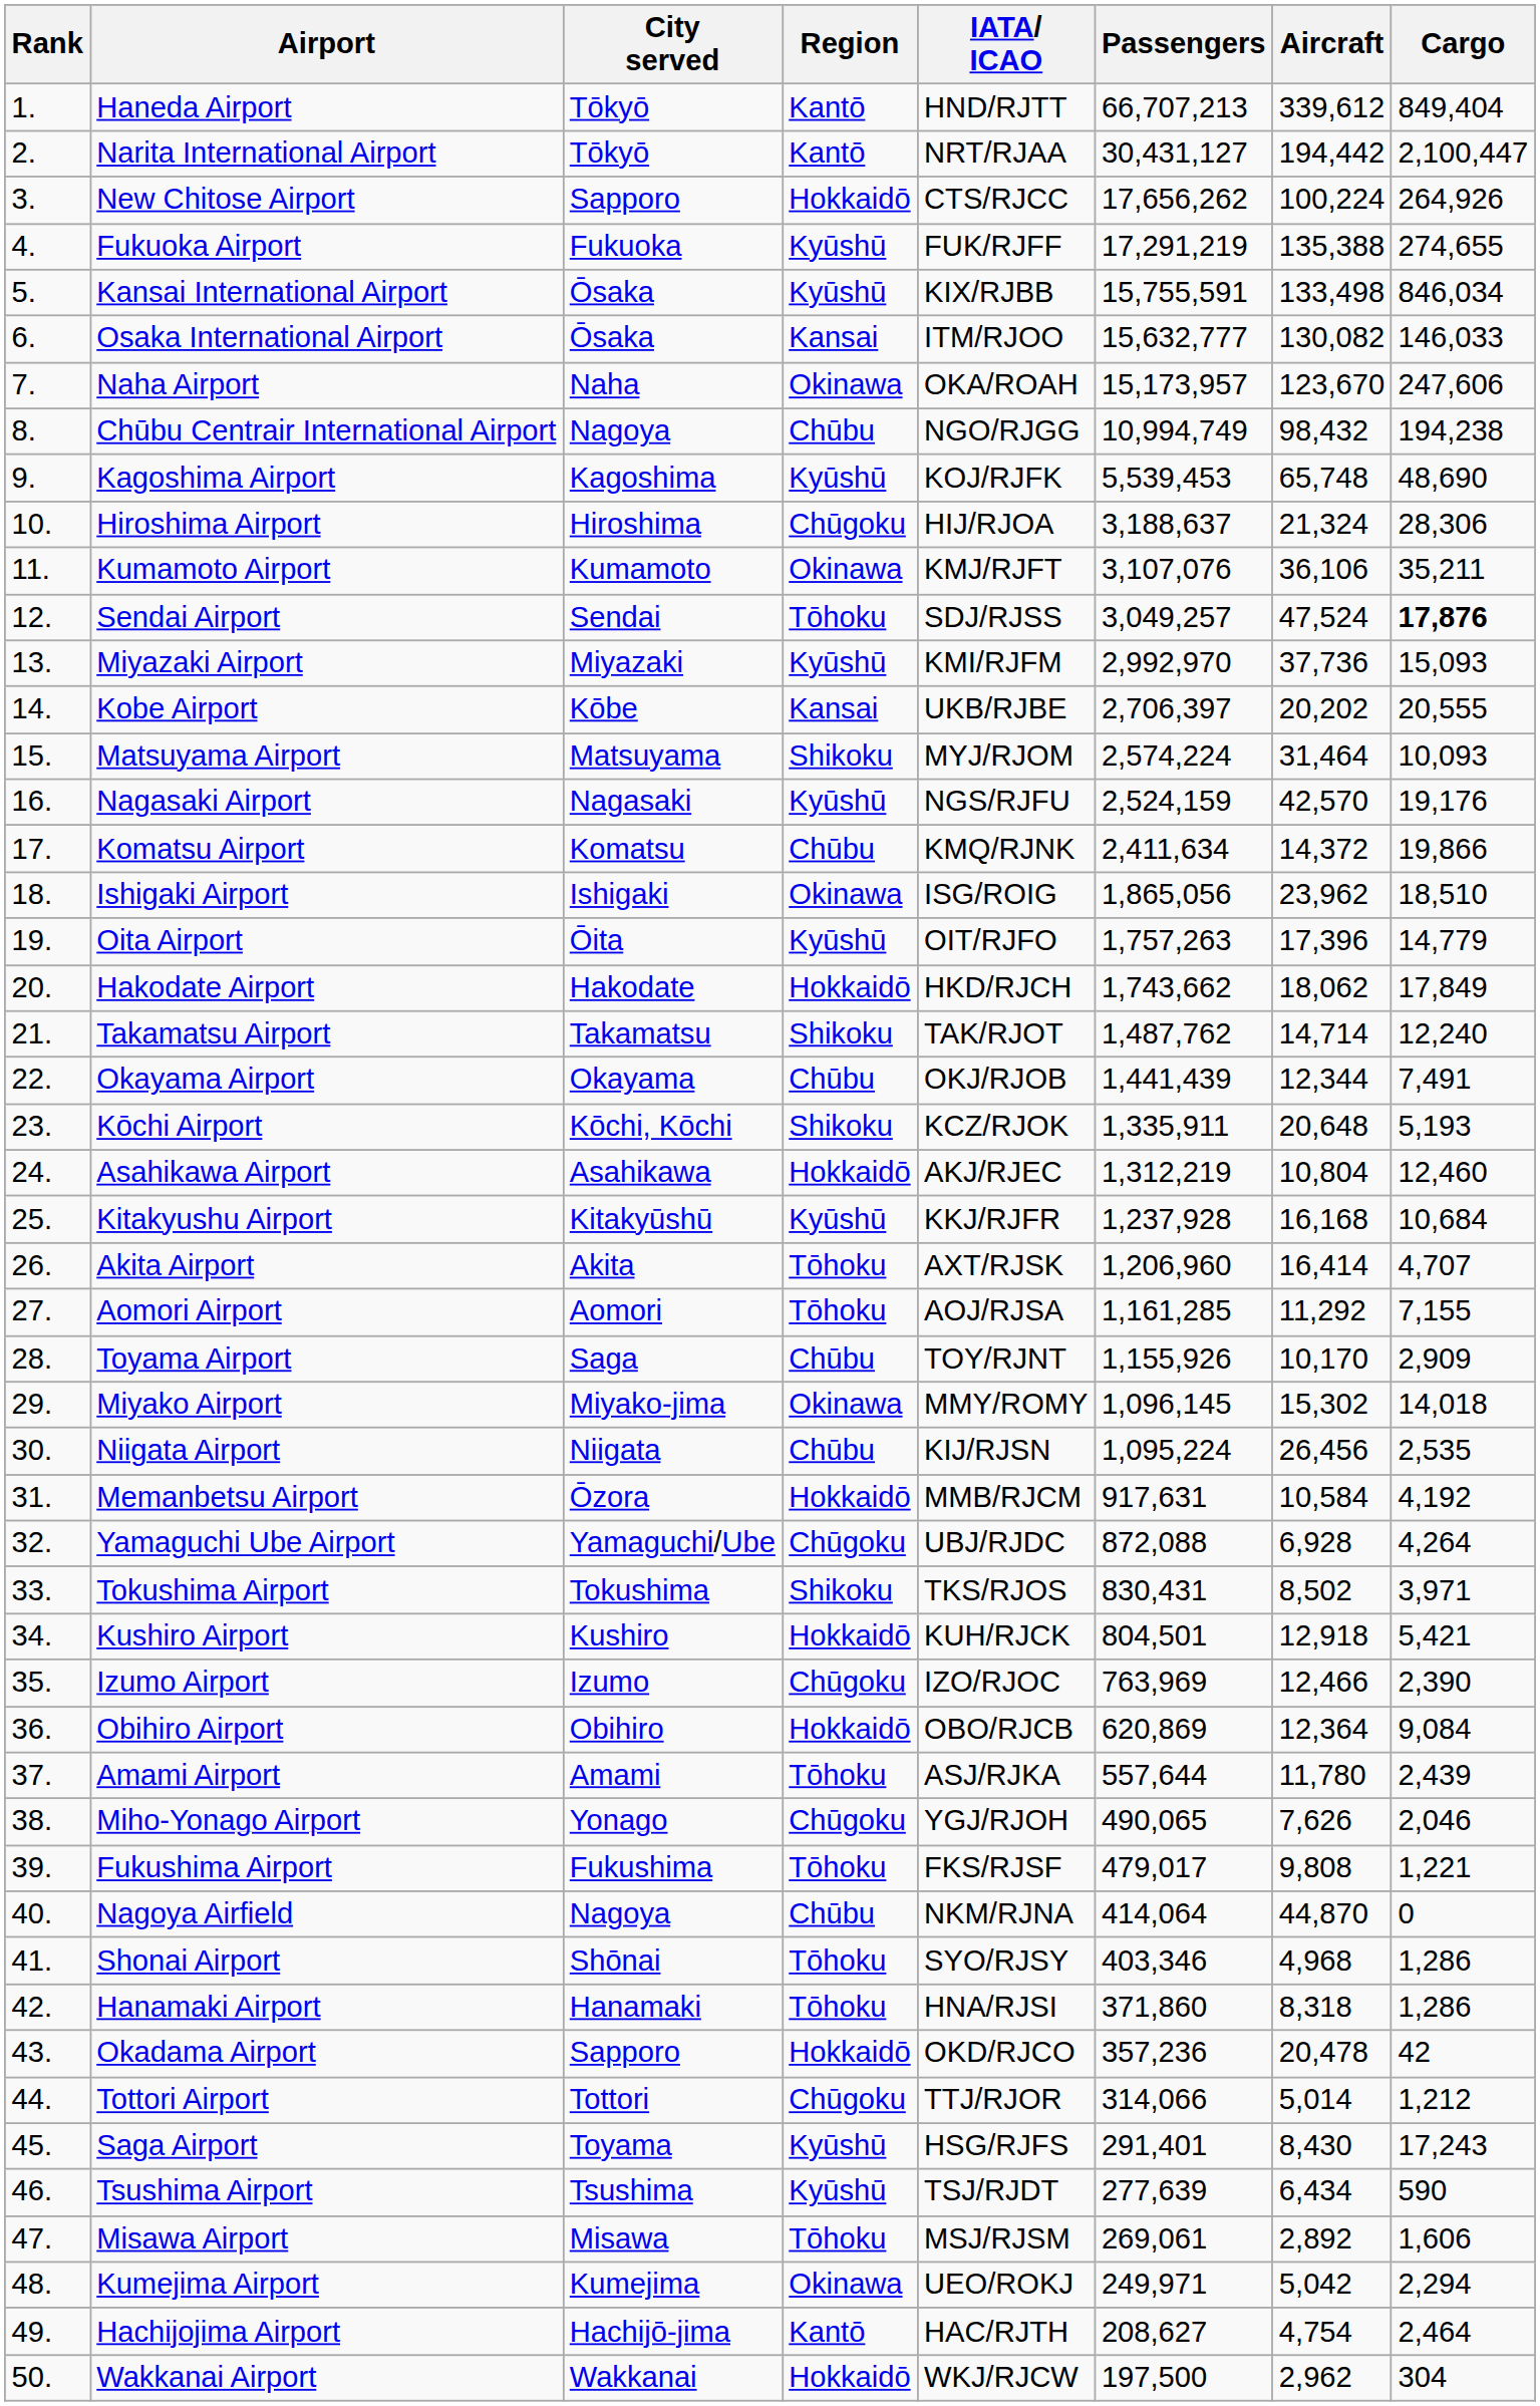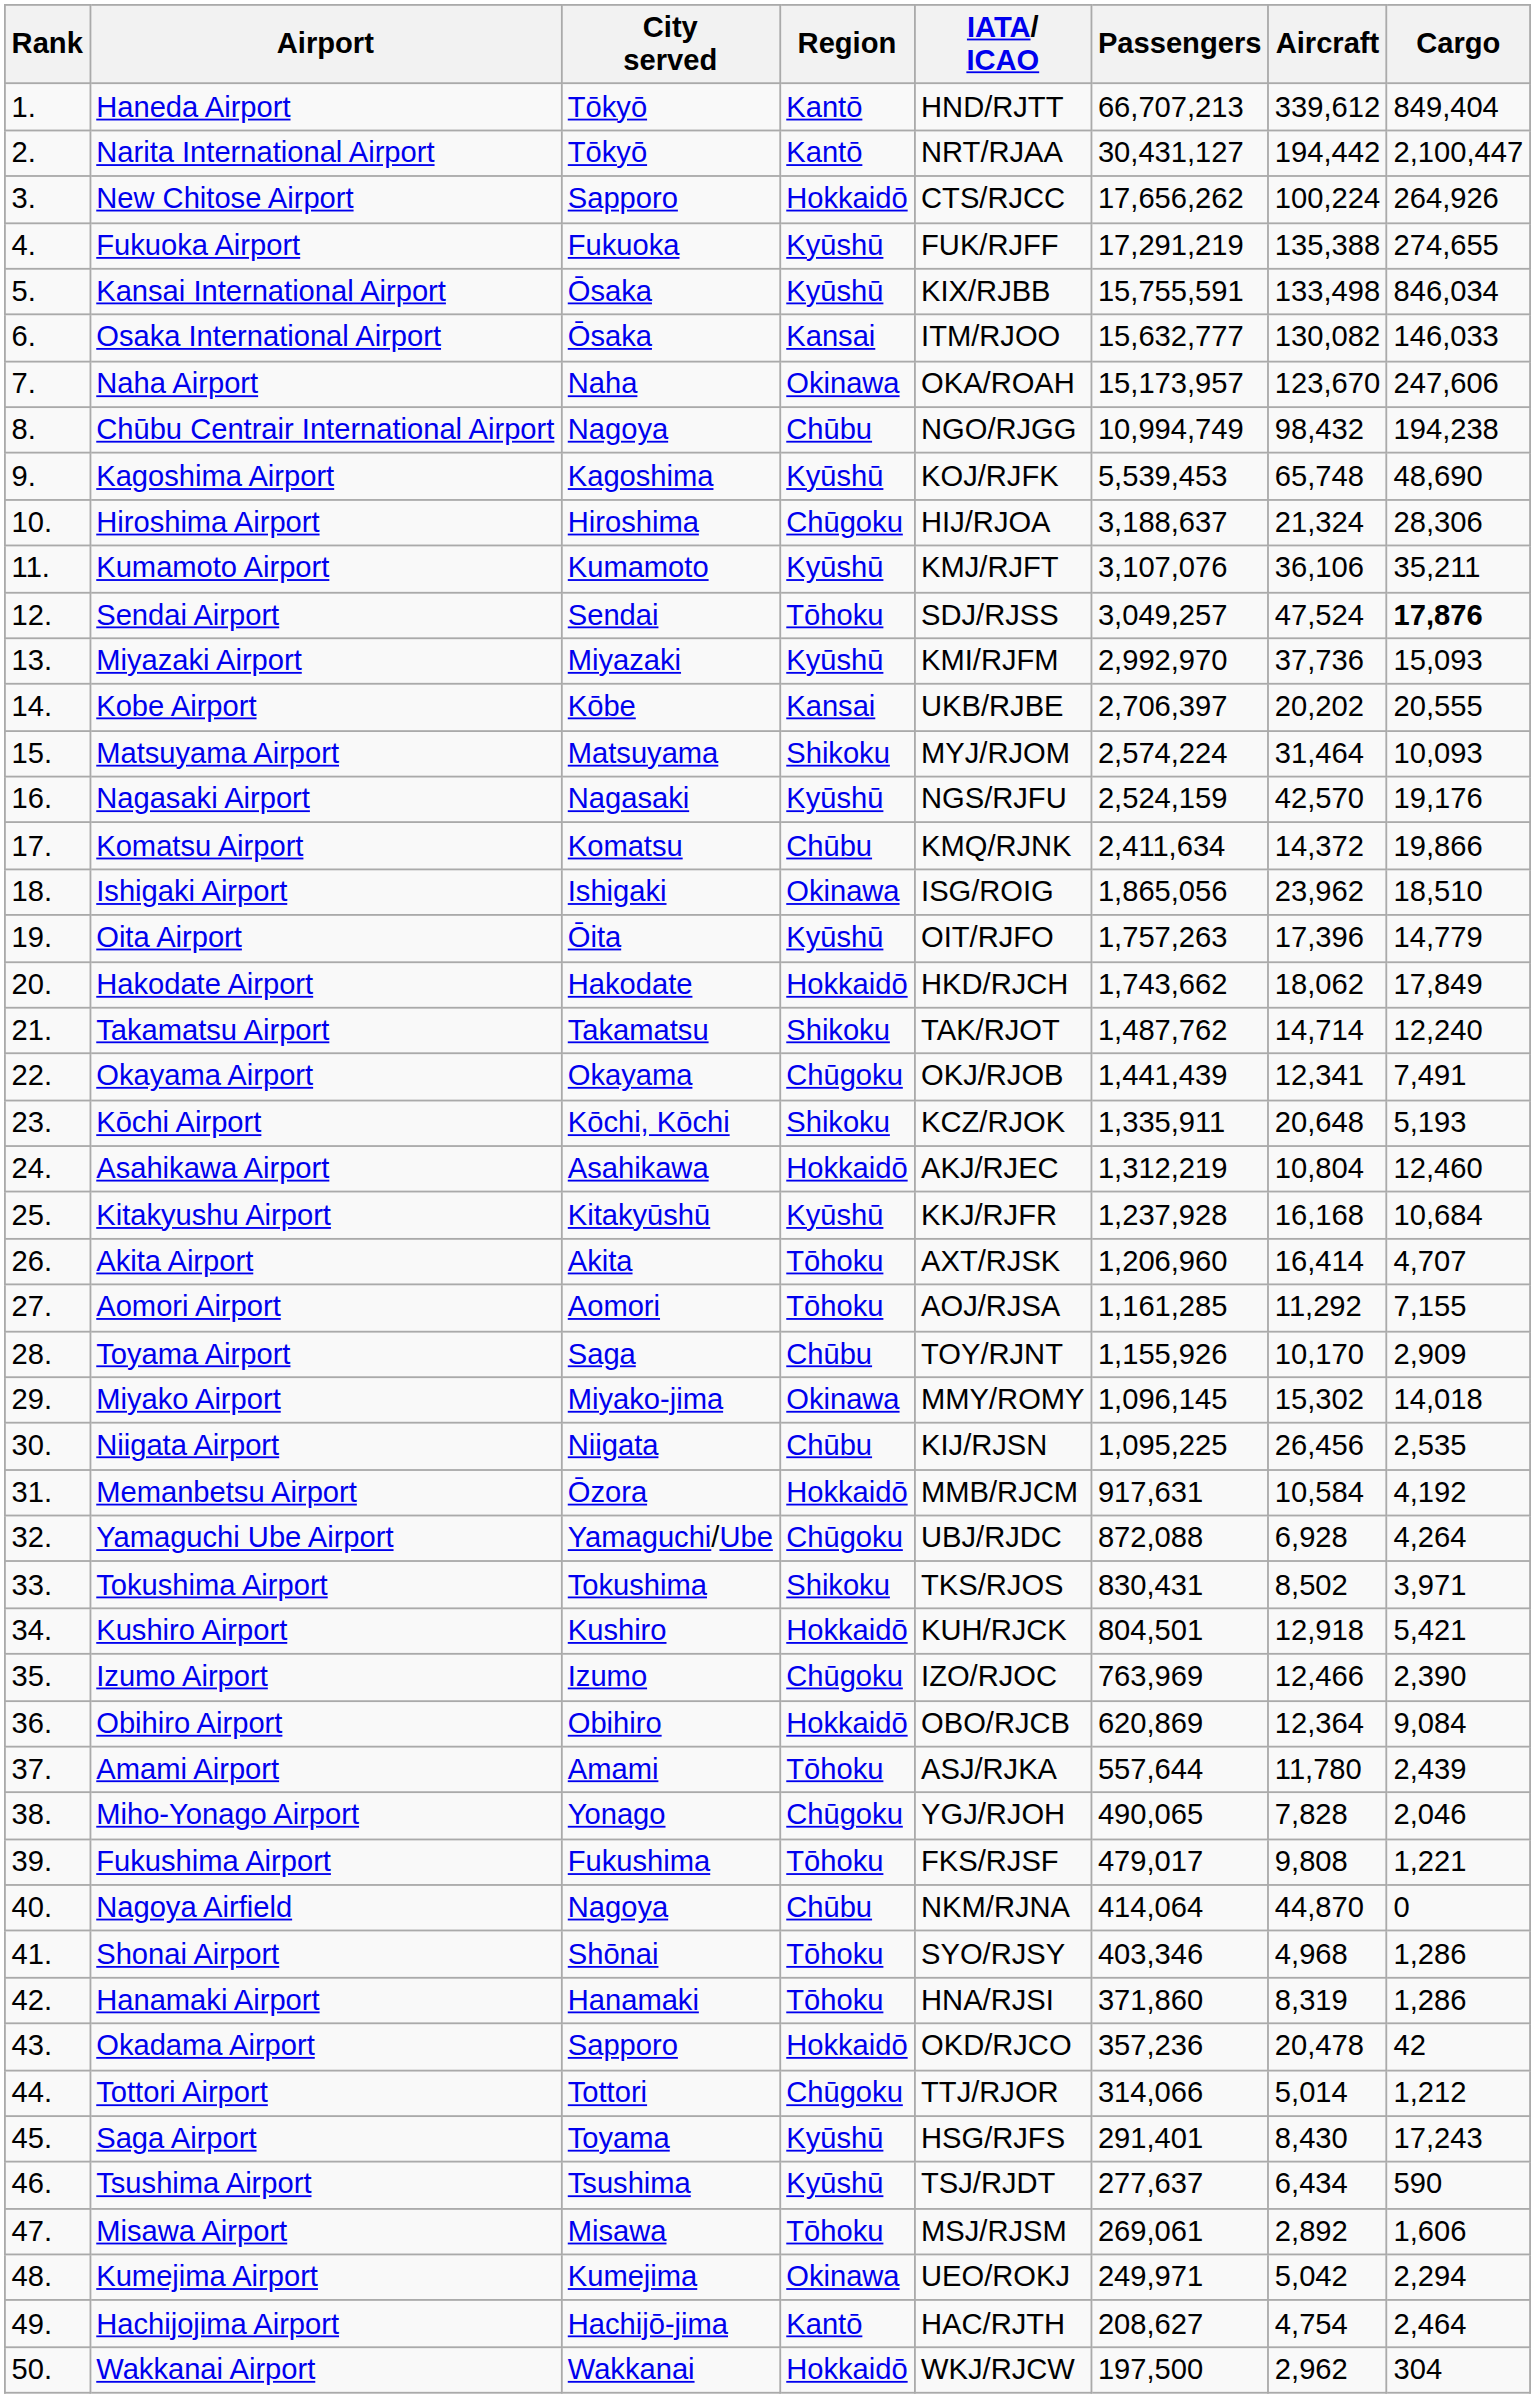Kumamoto Airport | Region: Okinawa -> Kyūshū
Okayama Airport | Region: Chūbu -> Chūgoku
Okayama Airport | Aircraft: 12,344 -> 12,341
Niigata Airport | Passengers: 1,095,224 -> 1,095,225
Miho-Yonago Airport | Aircraft: 7,626 -> 7,828
Hanamaki Airport | Aircraft: 8,318 -> 8,319
Tsushima Airport | Passengers: 277,639 -> 277,637
